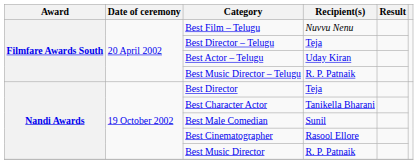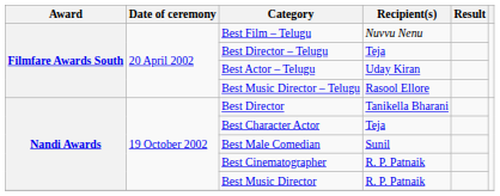Best Music Director – Telugu | Recipient(s): R. P. Patnaik -> Rasool Ellore
Best Director | Recipient(s): Teja -> Tanikella Bharani
Best Character Actor | Recipient(s): Tanikella Bharani -> Teja
Best Cinematographer | Recipient(s): Rasool Ellore -> R. P. Patnaik
